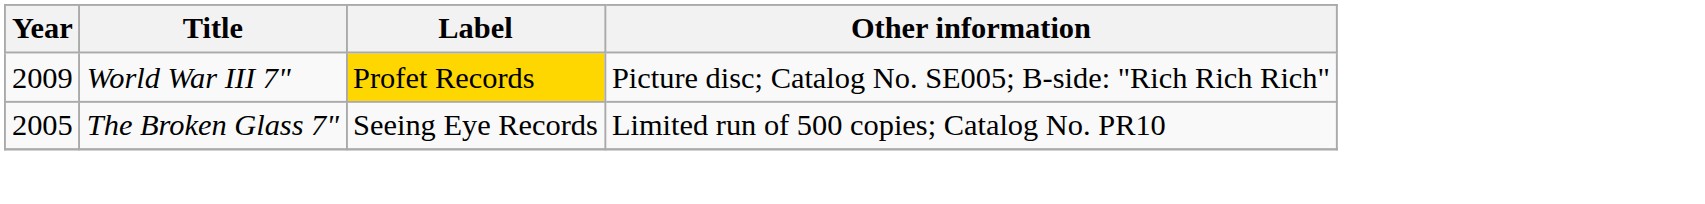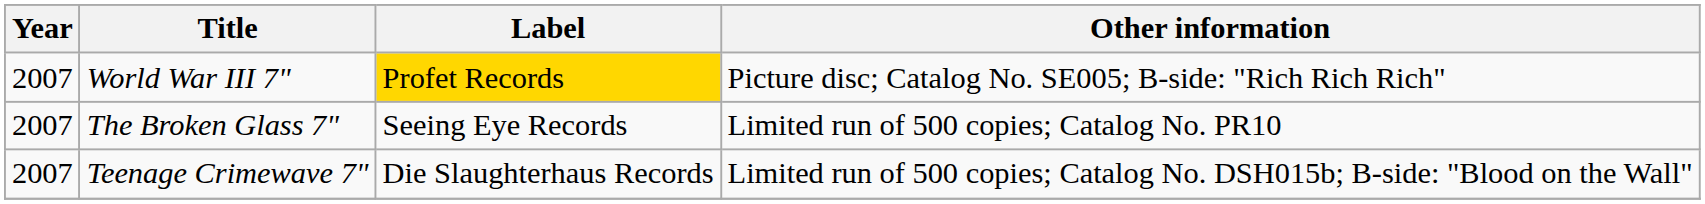World War III 7" | Year: 2009 -> 2007
The Broken Glass 7" | Year: 2005 -> 2007
+ row: 2007 | Teenage Crimewave 7" | Die Slaughterhaus Records | Limited run of 500 copies; Catalog No. DSH015b; B-side: "Blood on the Wall"
